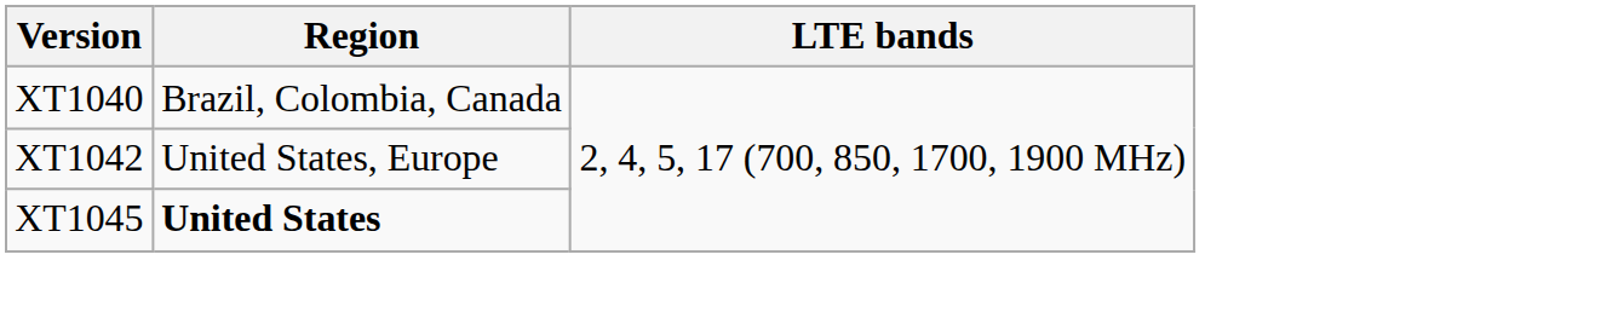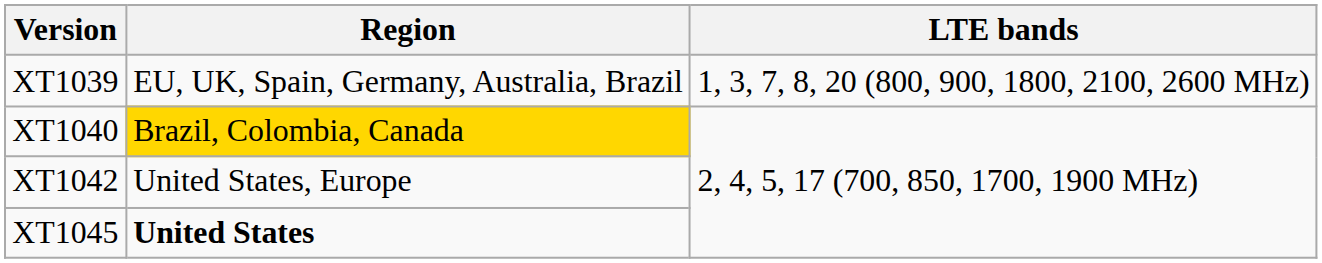+ row: XT1039 | EU, UK, Spain, Germany, Australia, Brazil | 1, 3, 7, 8, 20 (800, 900, 1800, 2100, 2600 MHz)
XT1040 | Region: no background -> gold background
